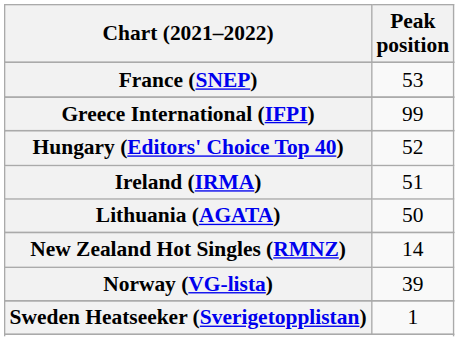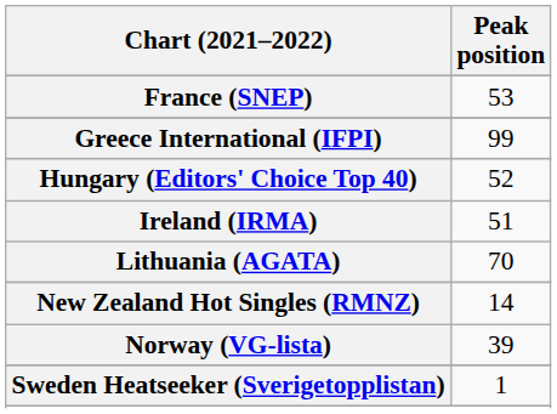Lithuania (AGATA) | Peak position: 50 -> 70
